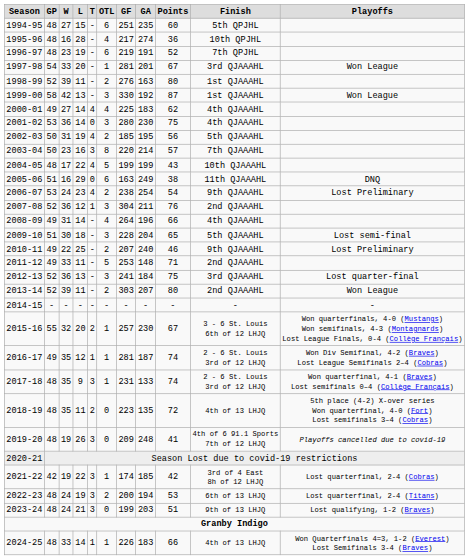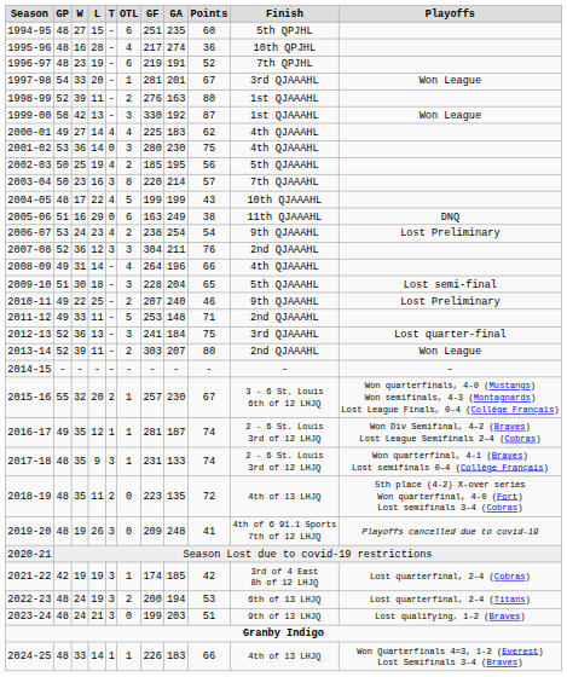2002-03 | W: 31 -> 25
2007-08 | T: 1 -> 3
2021-22 | L: 22 -> 19
